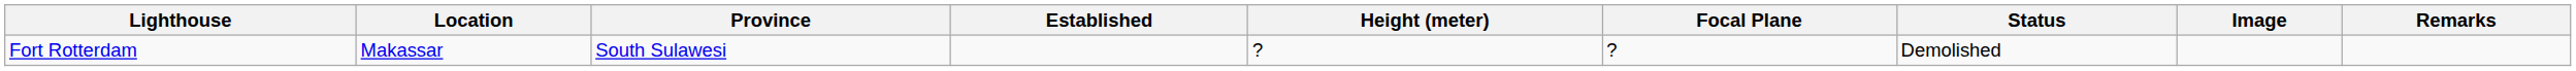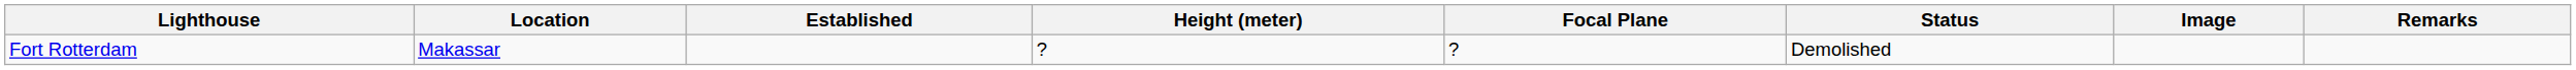- column: Province | South Sulawesi
